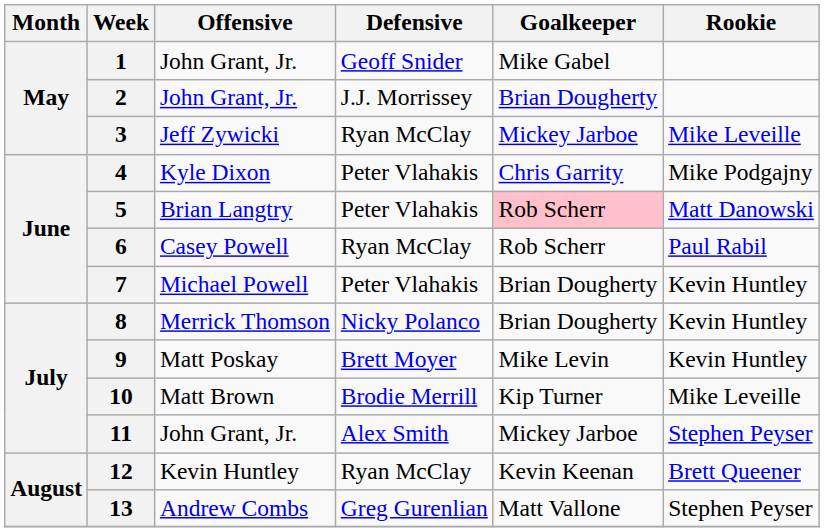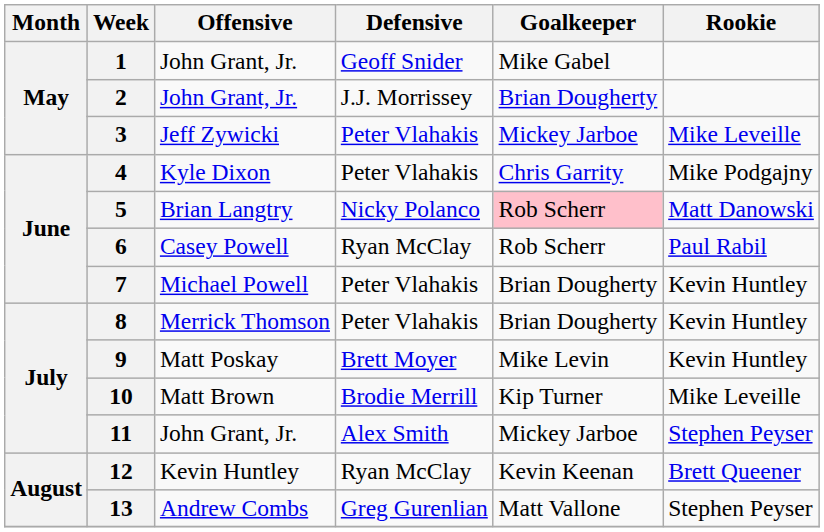3 | Defensive: Ryan McClay -> Peter Vlahakis
5 | Defensive: Peter Vlahakis -> Nicky Polanco
8 | Defensive: Nicky Polanco -> Peter Vlahakis
